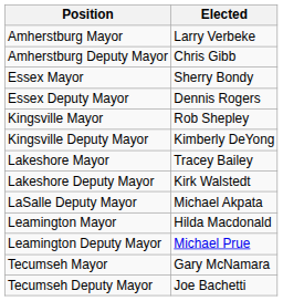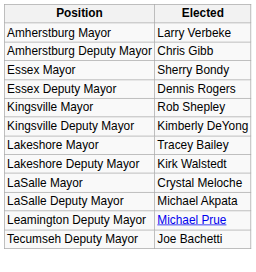+ row: LaSalle Mayor | Crystal Meloche
- row: Leamington Mayor | Hilda Macdonald
- row: Tecumseh Mayor | Gary McNamara
